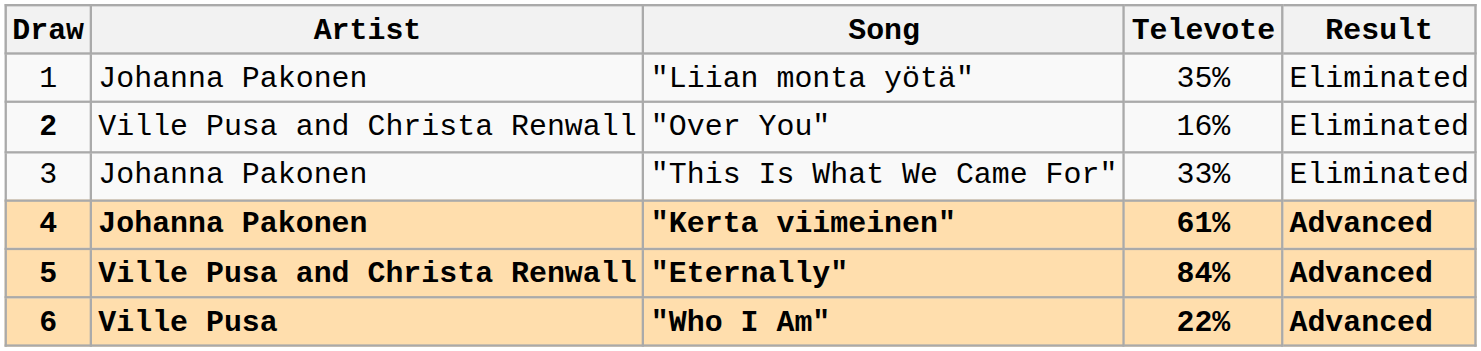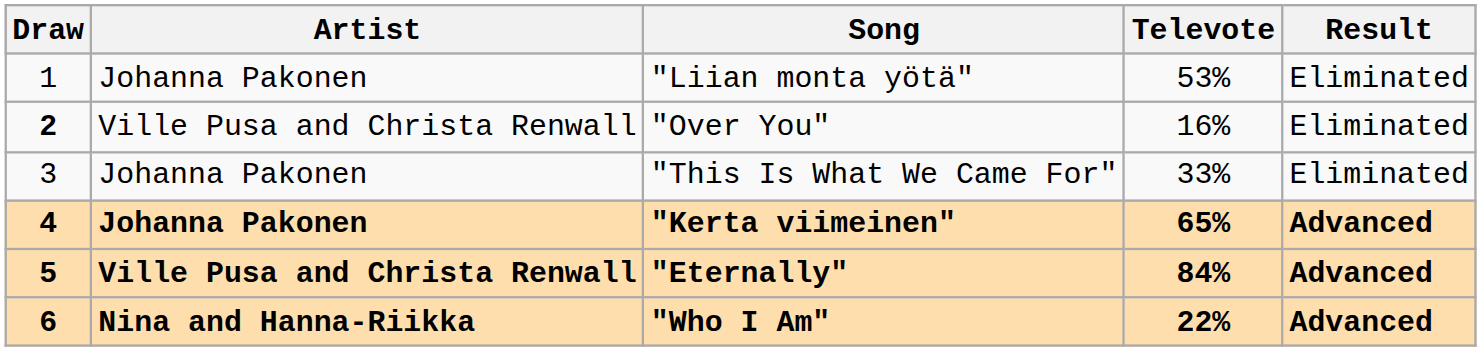"Liian monta yötä" | Televote: 35% -> 53%
"Kerta viimeinen" | Televote: 61% -> 65%
"Who I Am" | Artist: Ville Pusa -> Nina and Hanna-Riikka
